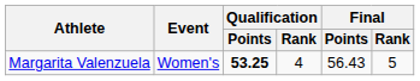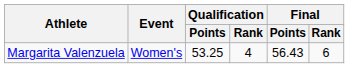Margarita Valenzuela | Qualification / Points: bold -> normal
Margarita Valenzuela | Final / Rank: 5 -> 6
